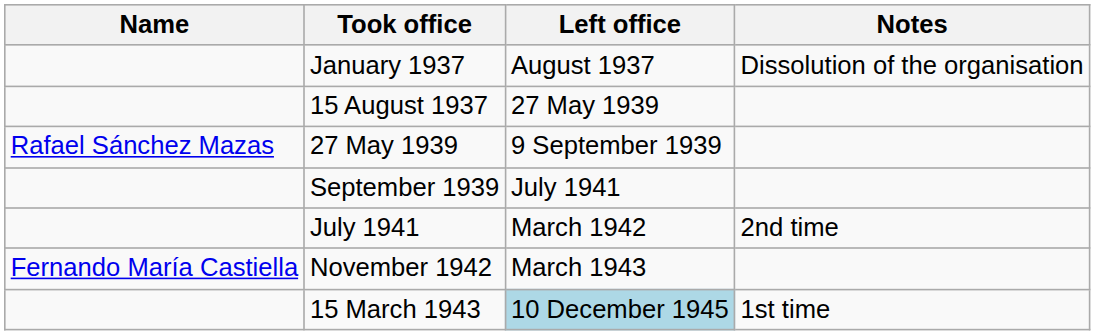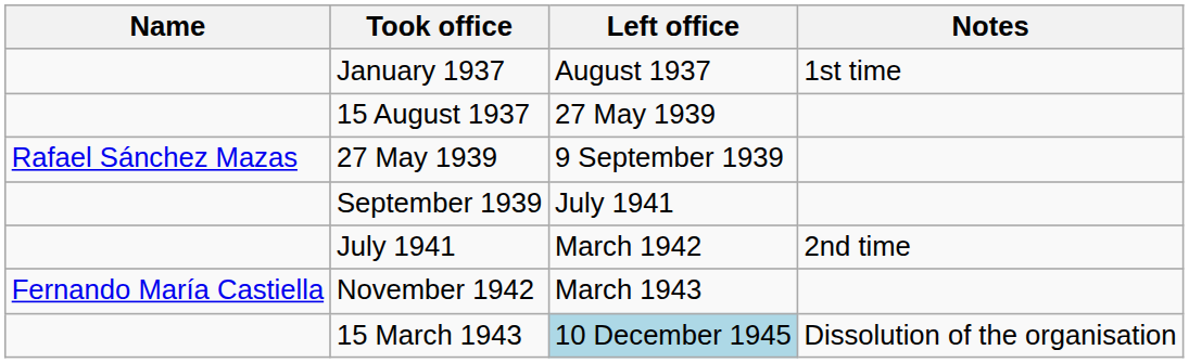January 1937 | Notes: Dissolution of the organisation -> 1st time
15 March 1943 | Notes: 1st time -> Dissolution of the organisation
